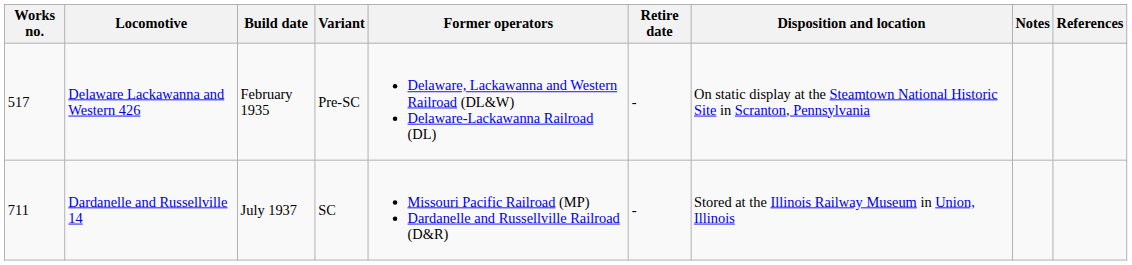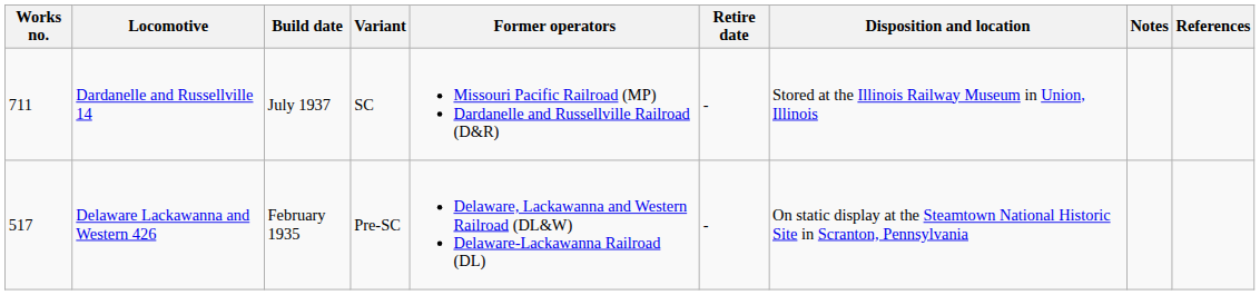rows swapped: Delaware Lackawanna and Western 426 <-> Dardanelle and Russellville 14
